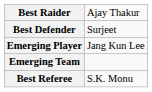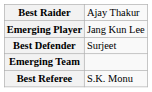rows swapped: Best Defender <-> Emerging Player
